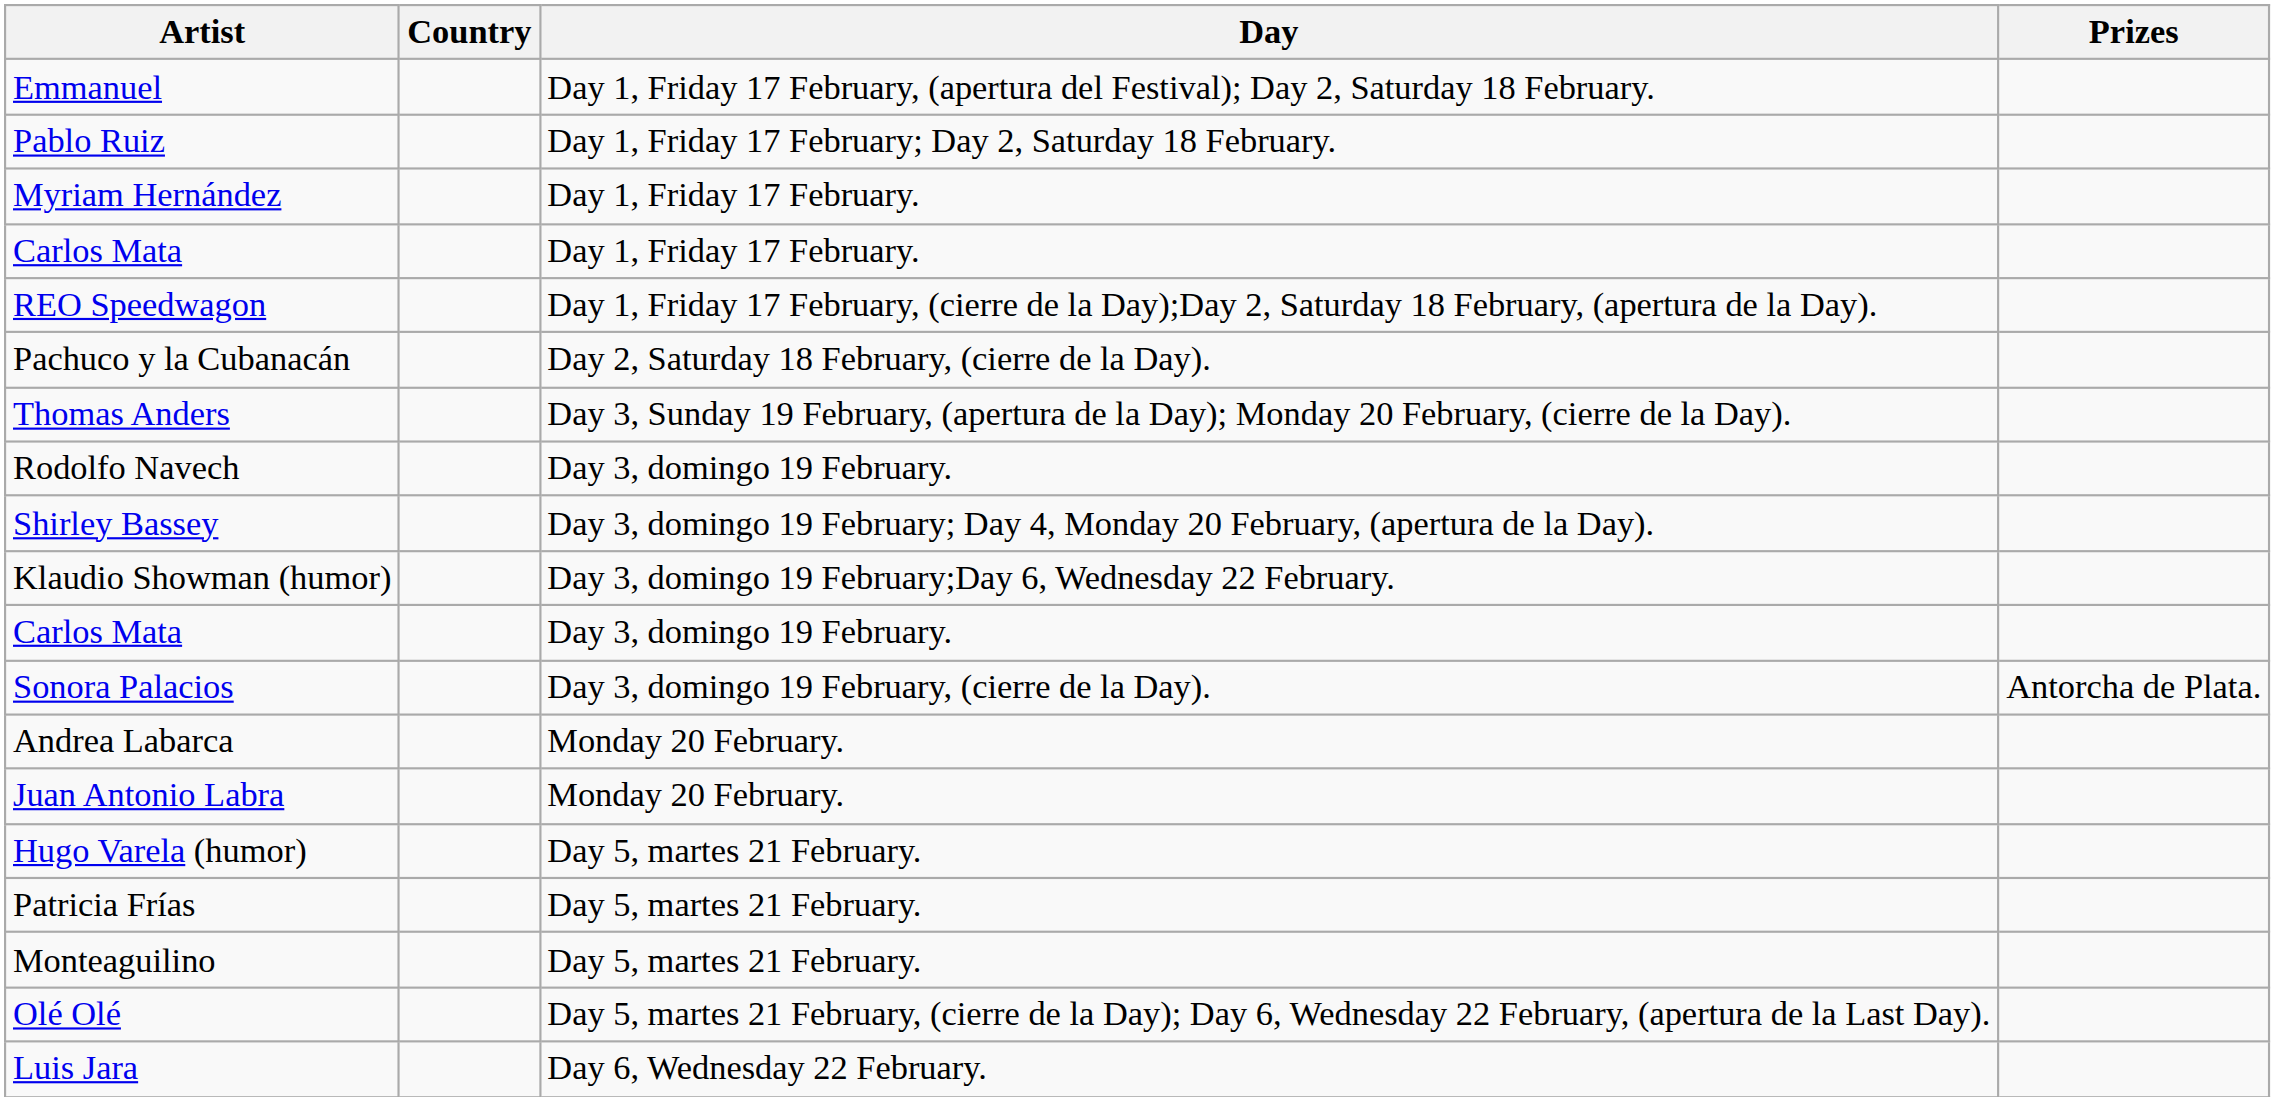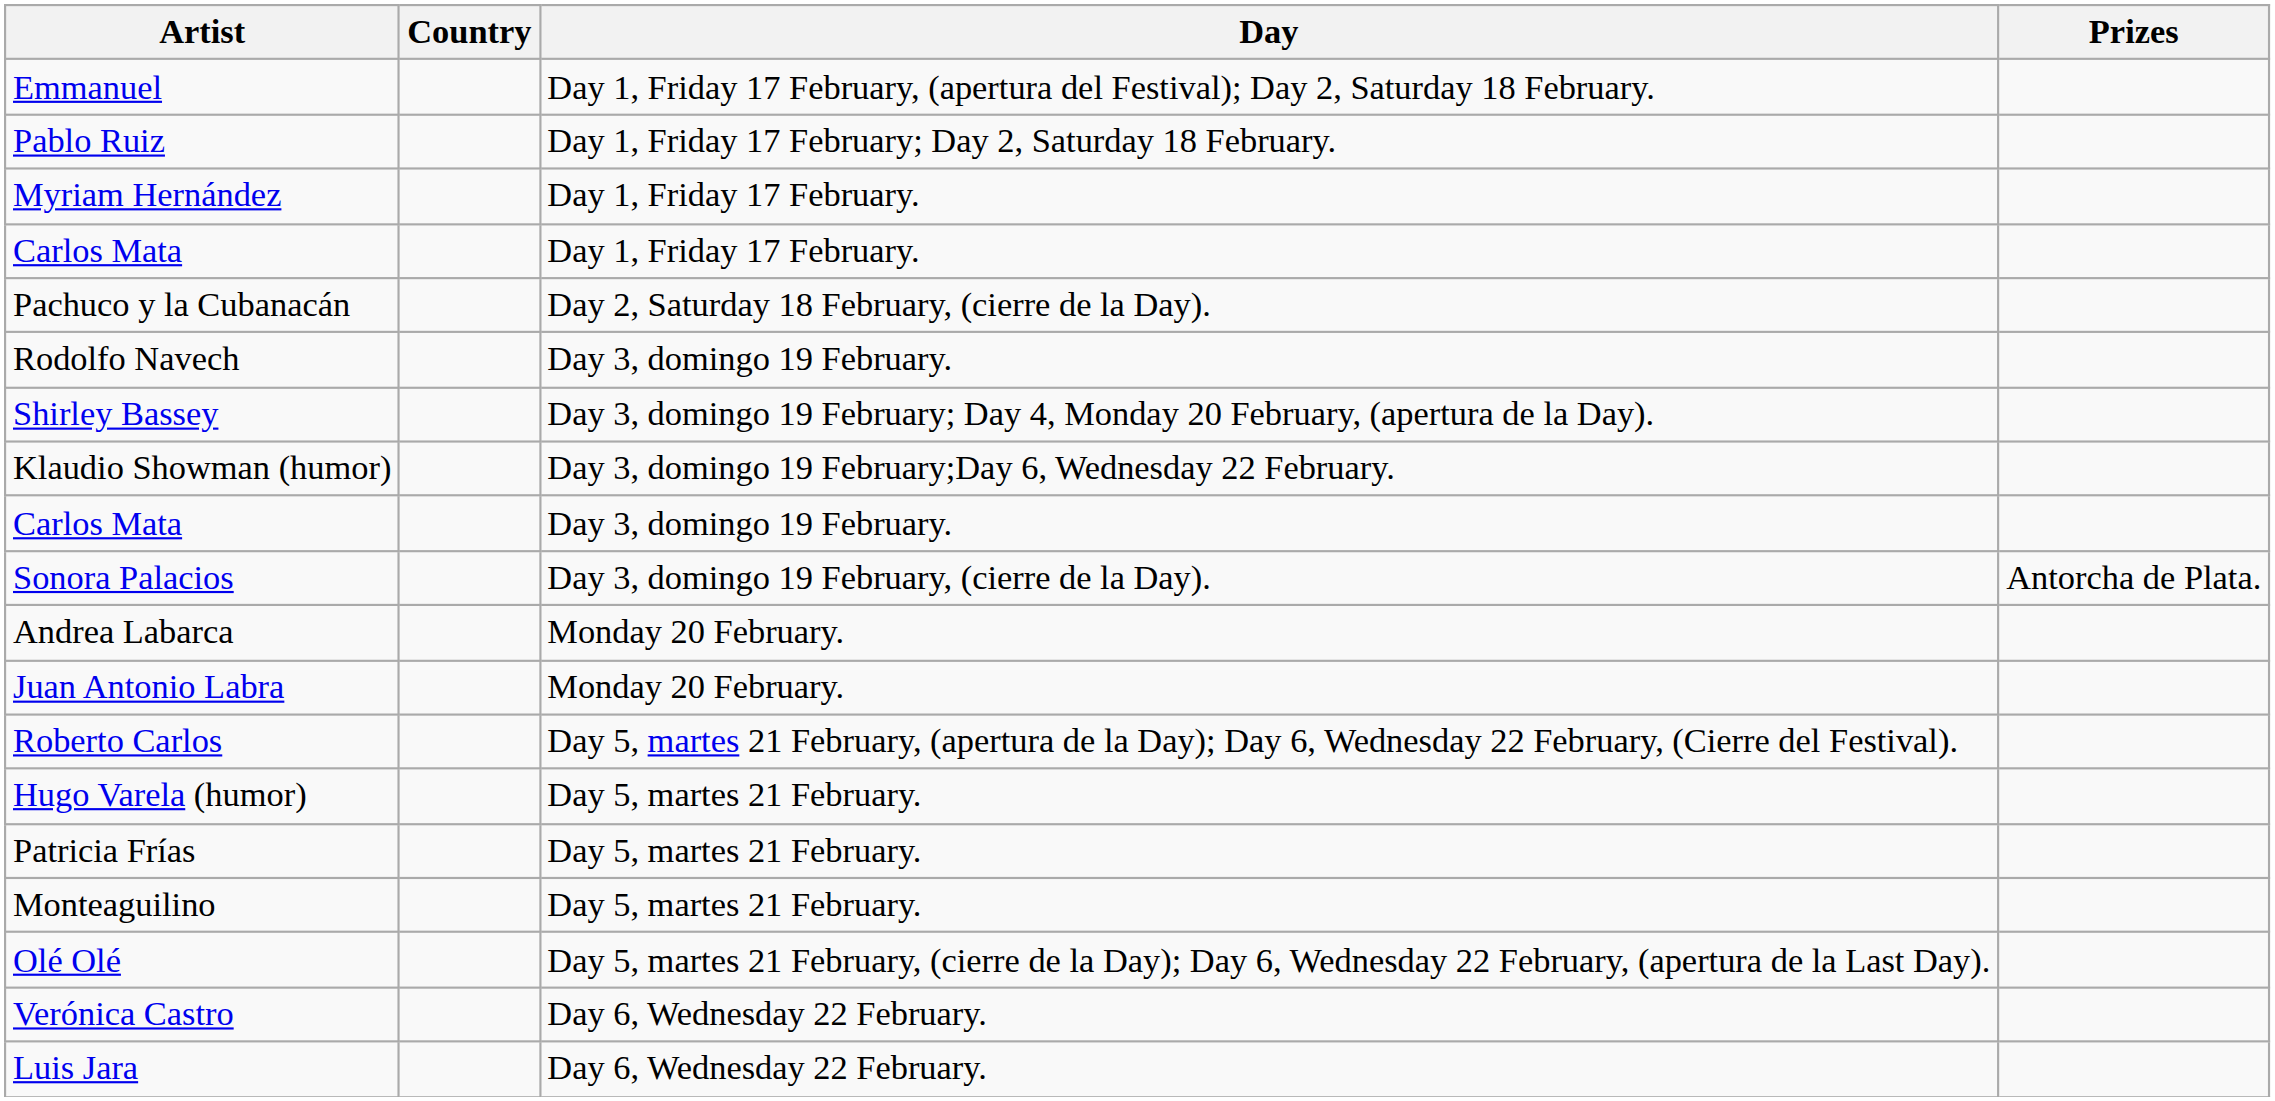- row: REO Speedwagon | Day 1, Friday 17 February, (cierre de la Day);Day 2, Saturday 18 February, (apertura de la Day).
- row: Thomas Anders | Day 3, Sunday 19 February, (apertura de la Day); Monday 20 February, (cierre de la Day).
+ row: Roberto Carlos | Day 5, martes 21 February, (apertura de la Day); Day 6, Wednesday 22 February, (Cierre del Festival).
+ row: Verónica Castro | Day 6, Wednesday 22 February.
